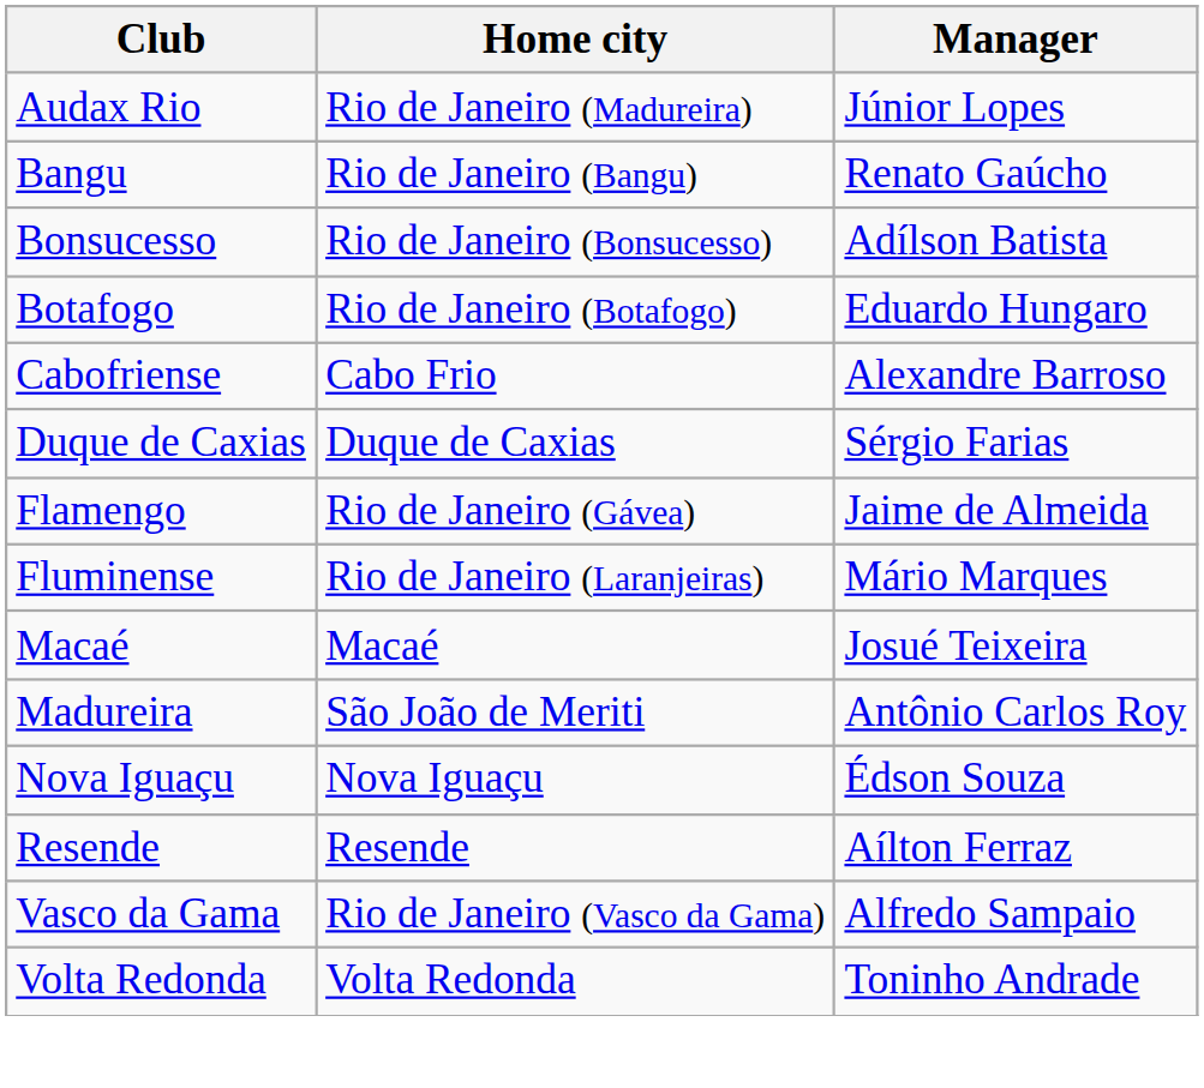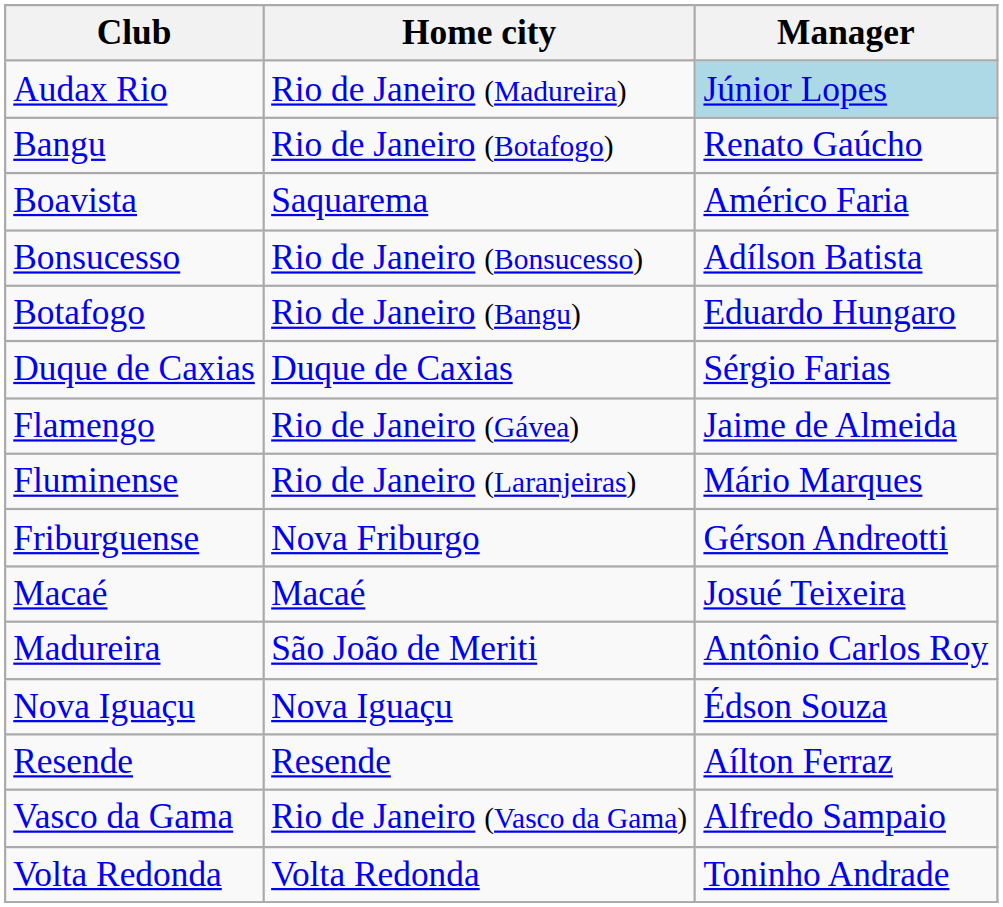Audax Rio | Manager: no background -> lightblue background
Bangu | Home city: Rio de Janeiro (Bangu) -> Rio de Janeiro (Botafogo)
+ row: Boavista | Saquarema | Américo Faria
Botafogo | Home city: Rio de Janeiro (Botafogo) -> Rio de Janeiro (Bangu)
- row: Cabofriense | Cabo Frio | Alexandre Barroso
+ row: Friburguense | Nova Friburgo | Gérson Andreotti
